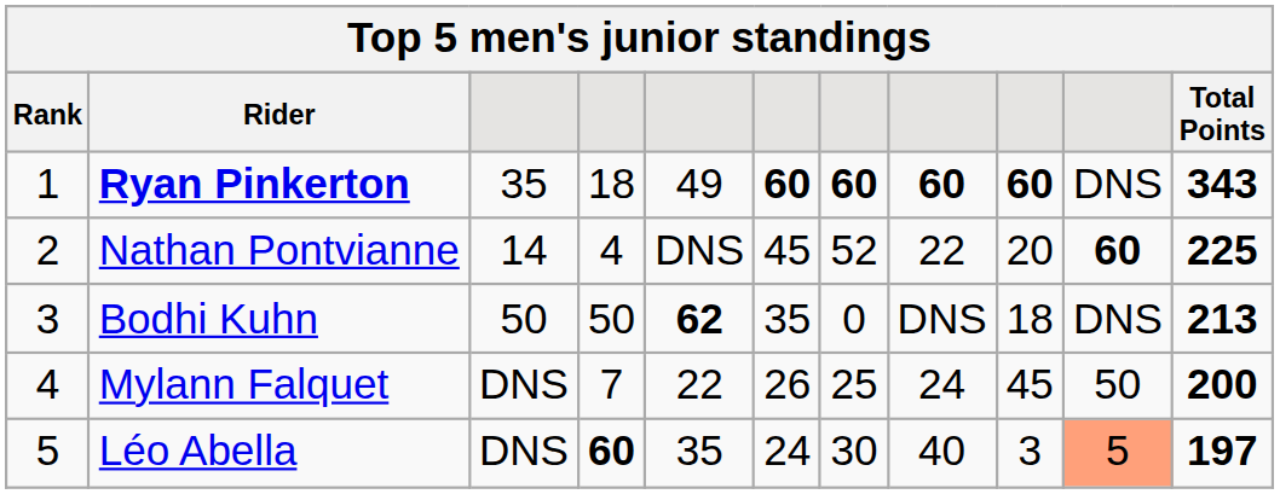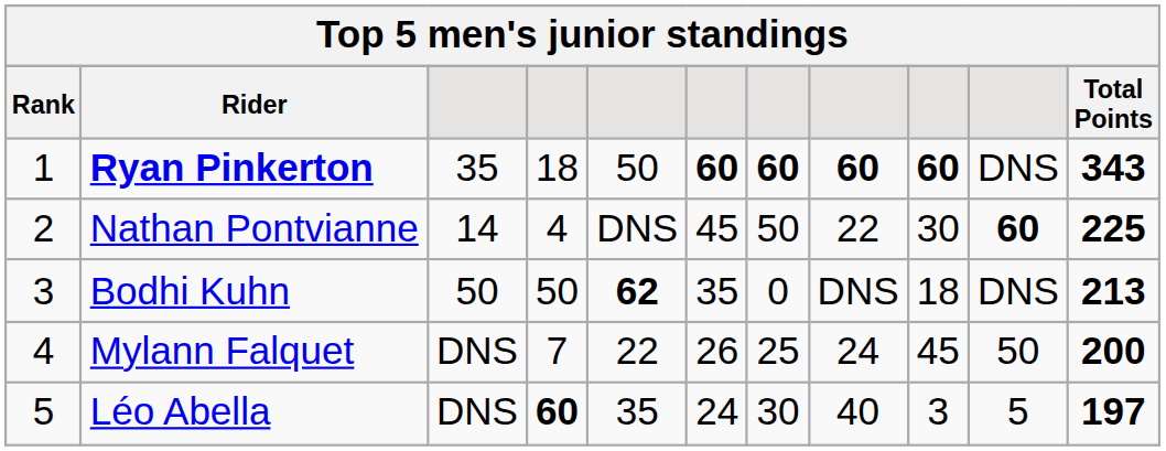Ryan Pinkerton | column 5: 49 -> 50
Nathan Pontvianne | column 7: 52 -> 50
Nathan Pontvianne | column 9: 20 -> 30
Léo Abella | column 10: lightsalmon background -> no background
